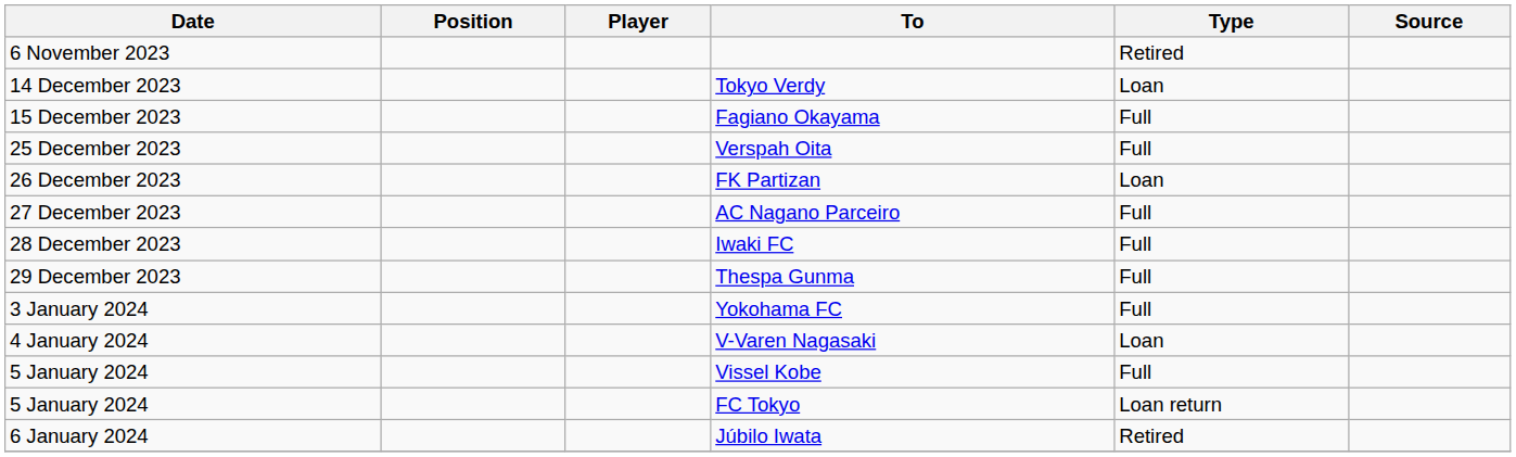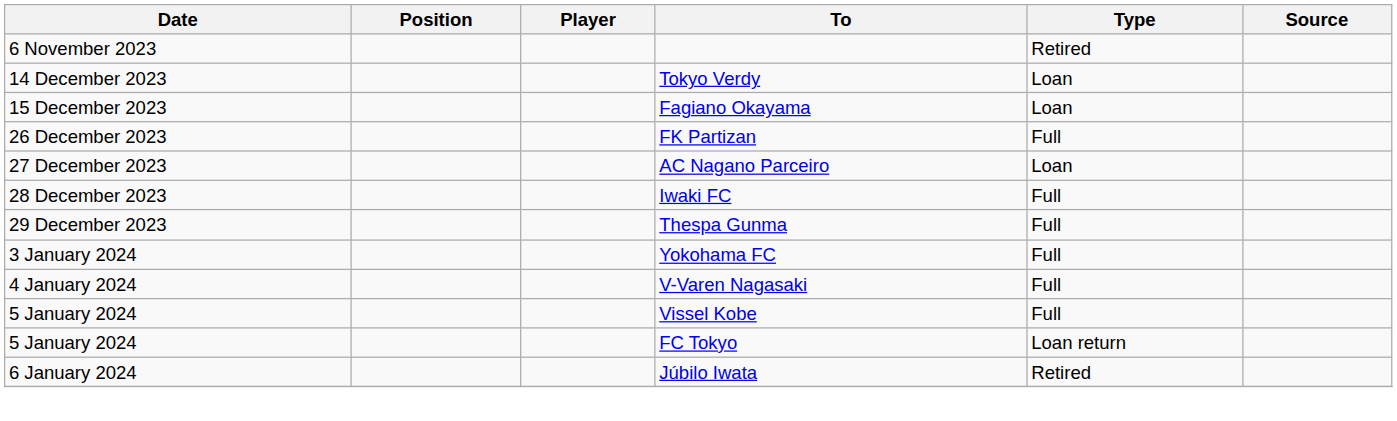Fagiano Okayama | Type: Full -> Loan
- row: 25 December 2023 | Verspah Oita | Full
FK Partizan | Type: Loan -> Full
AC Nagano Parceiro | Type: Full -> Loan
V-Varen Nagasaki | Type: Loan -> Full
